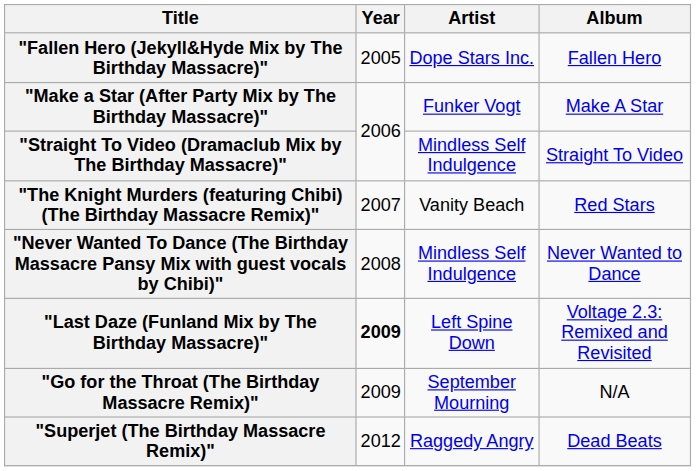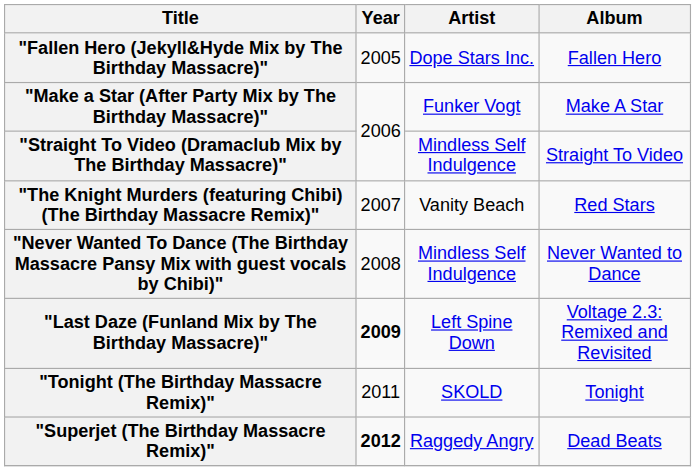- row: "Go for the Throat (The Birthday Massacre Remix)" | 2009 | September Mourning | N/A
+ row: "Tonight (The Birthday Massacre Remix)" | 2011 | SKOLD | Tonight
"Superjet (The Birthday Massacre Remix)" | Year: normal -> bold
